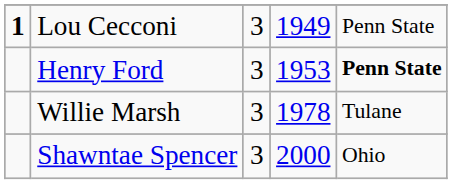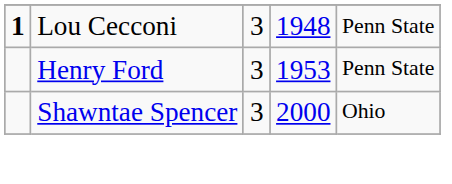Lou Cecconi | column 4: 1949 -> 1948
Henry Ford | column 5: bold -> normal
- row: Willie Marsh | 3 | 1978 | Tulane
